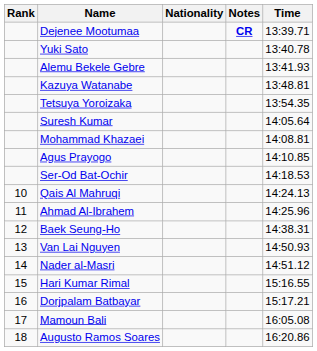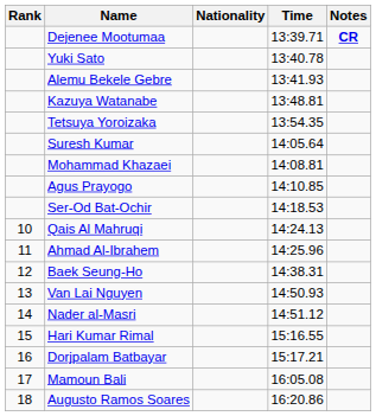columns swapped: Time <-> Notes
